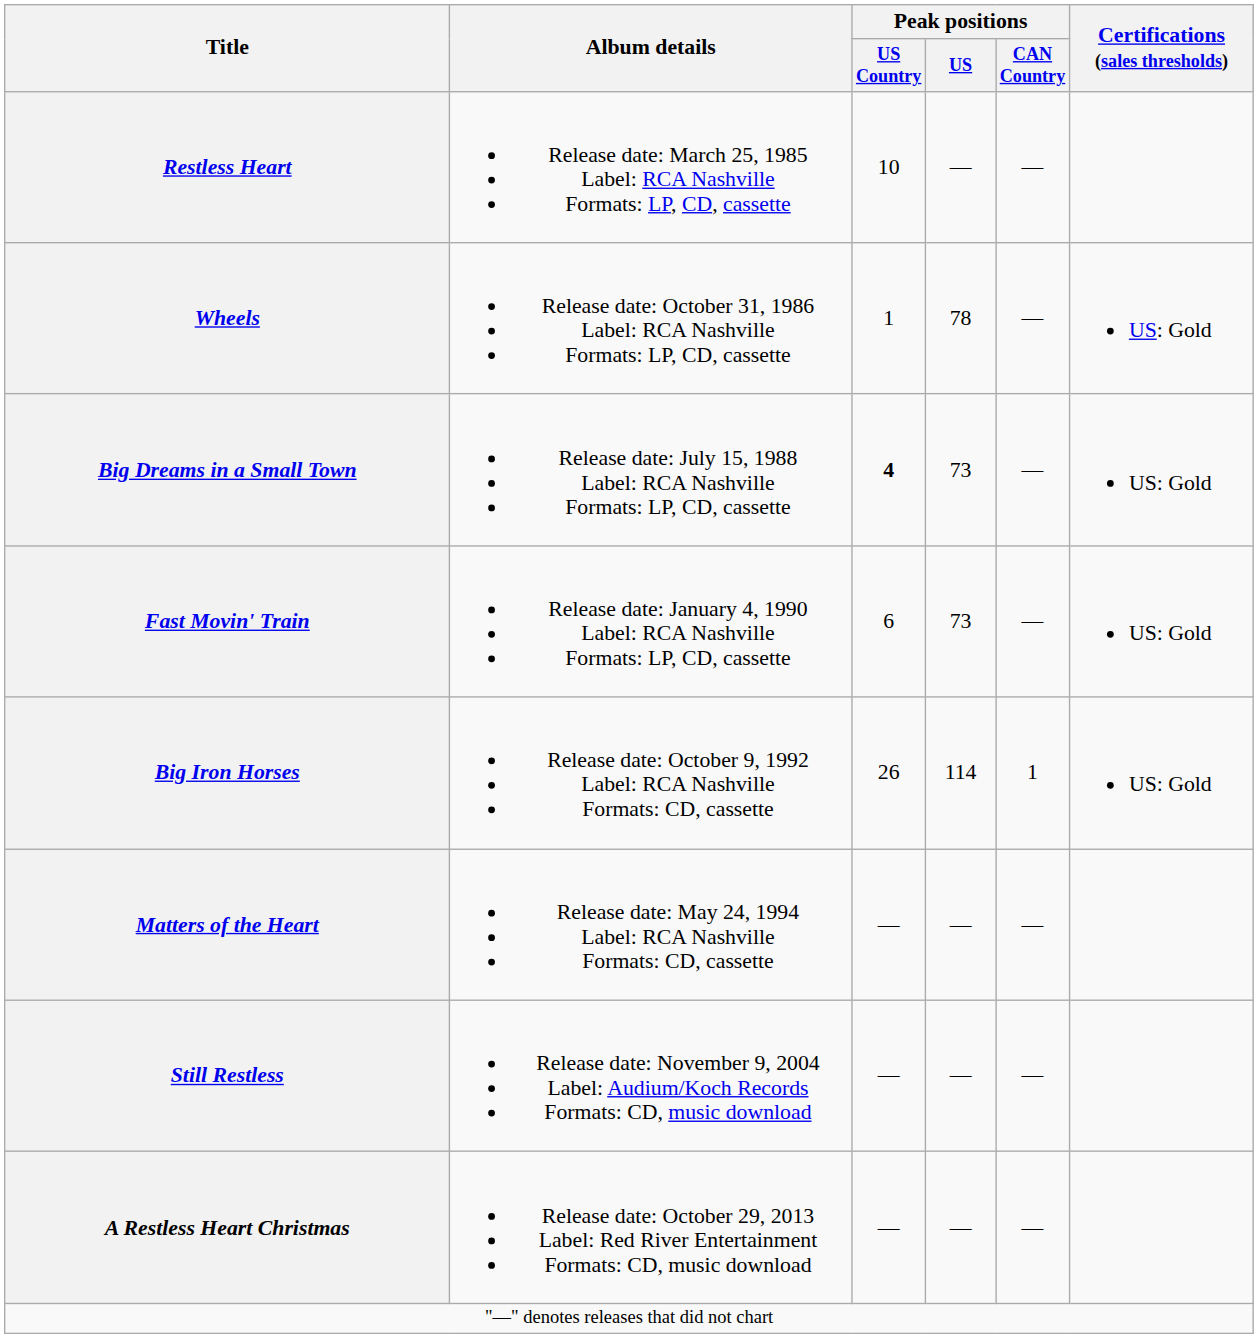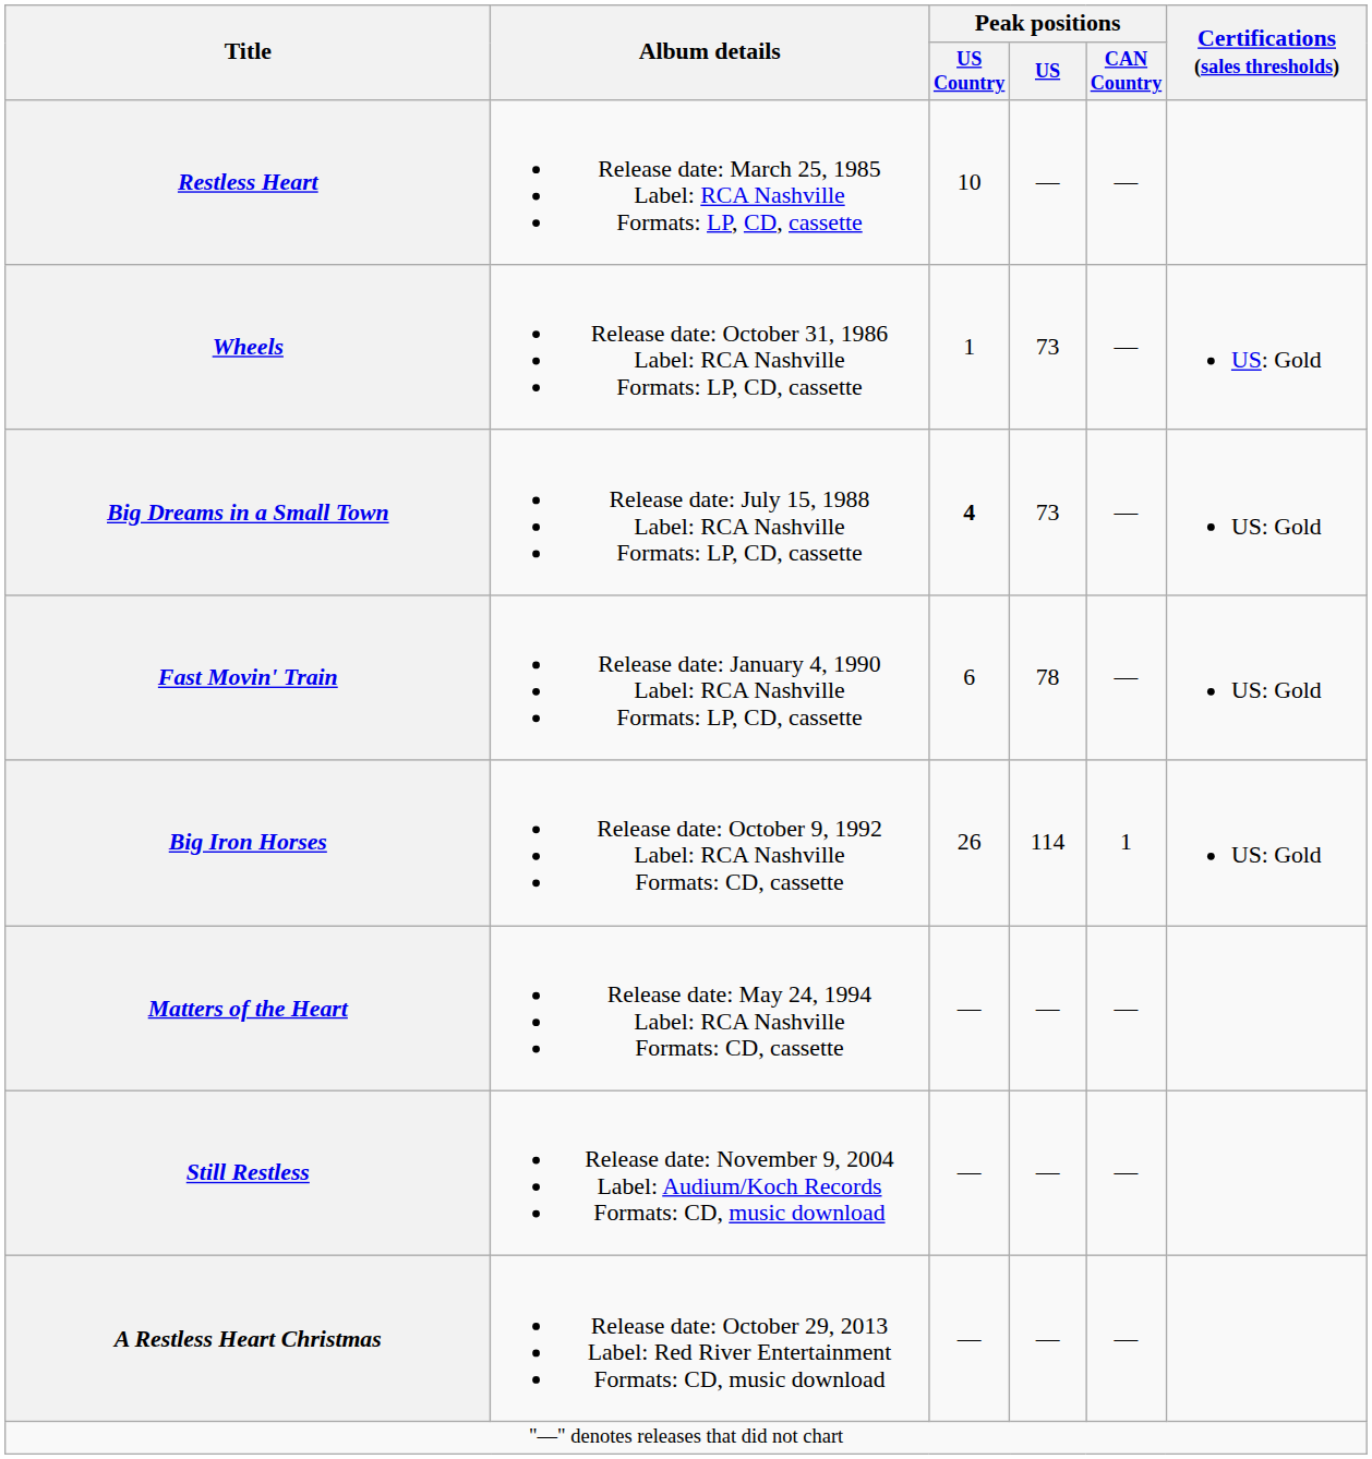Wheels | Peak positions / US: 78 -> 73
Fast Movin' Train | Peak positions / US: 73 -> 78
